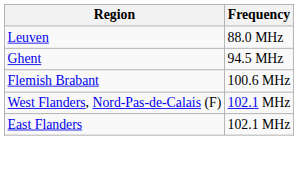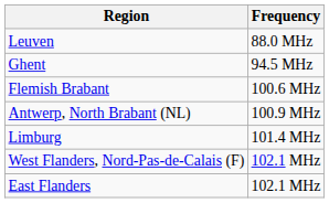+ row: Antwerp, North Brabant (NL) | 100.9 MHz
+ row: Limburg | 101.4 MHz
